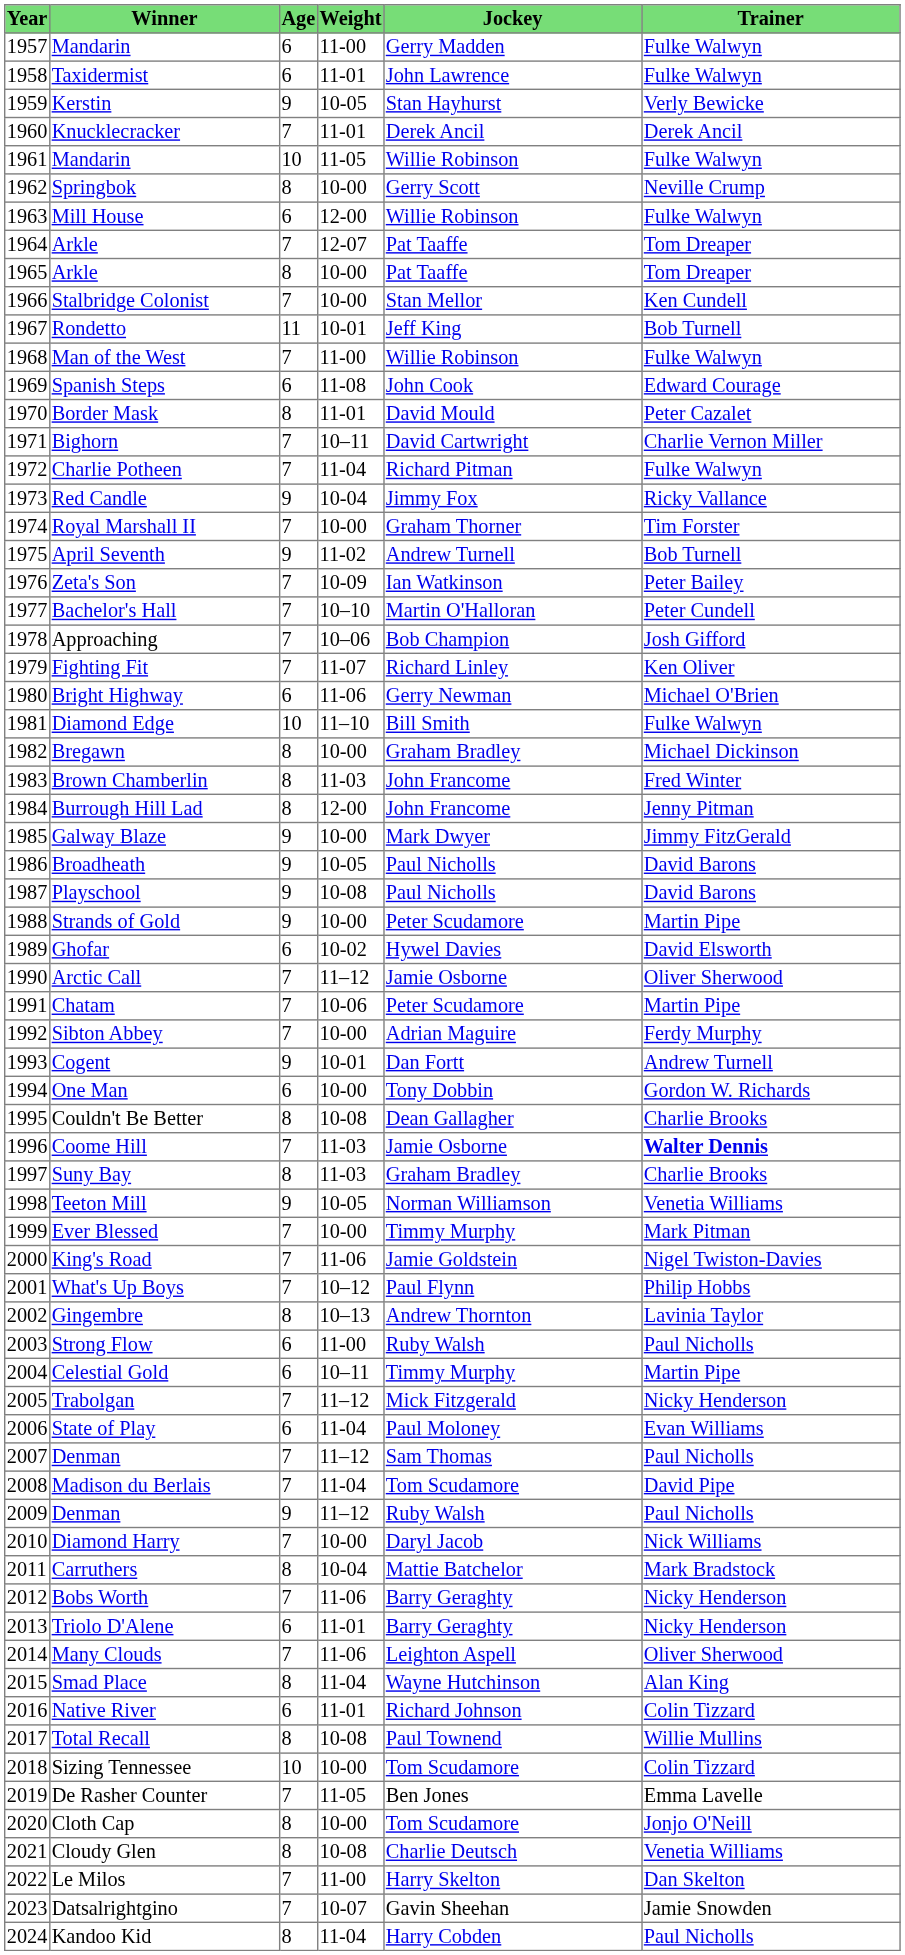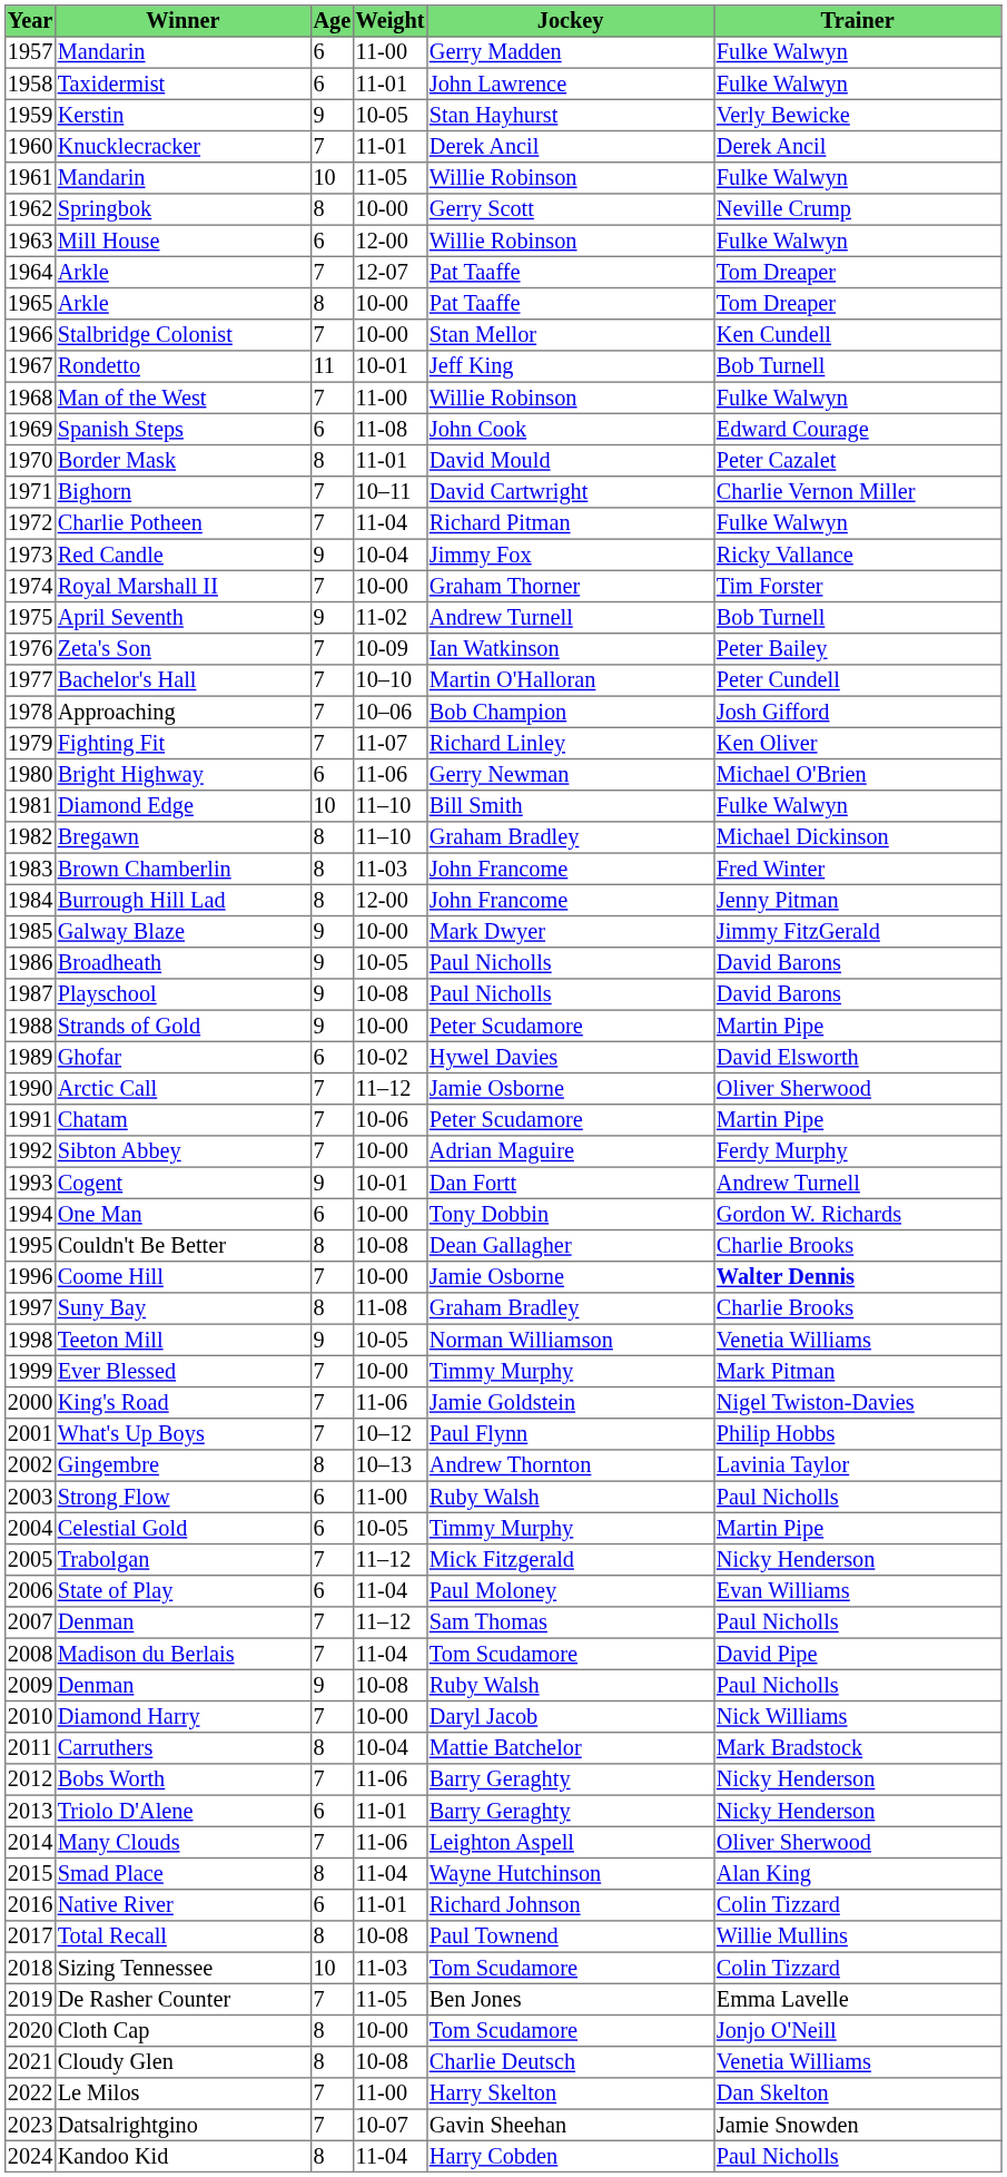Bregawn | Weight: 10-00 -> 11–10
Coome Hill | Weight: 11-03 -> 10-00
Suny Bay | Weight: 11-03 -> 11-08
Celestial Gold | Weight: 10–11 -> 10-05
2009 / Denman | Weight: 11–12 -> 10-08
Sizing Tennessee | Weight: 10-00 -> 11-03
